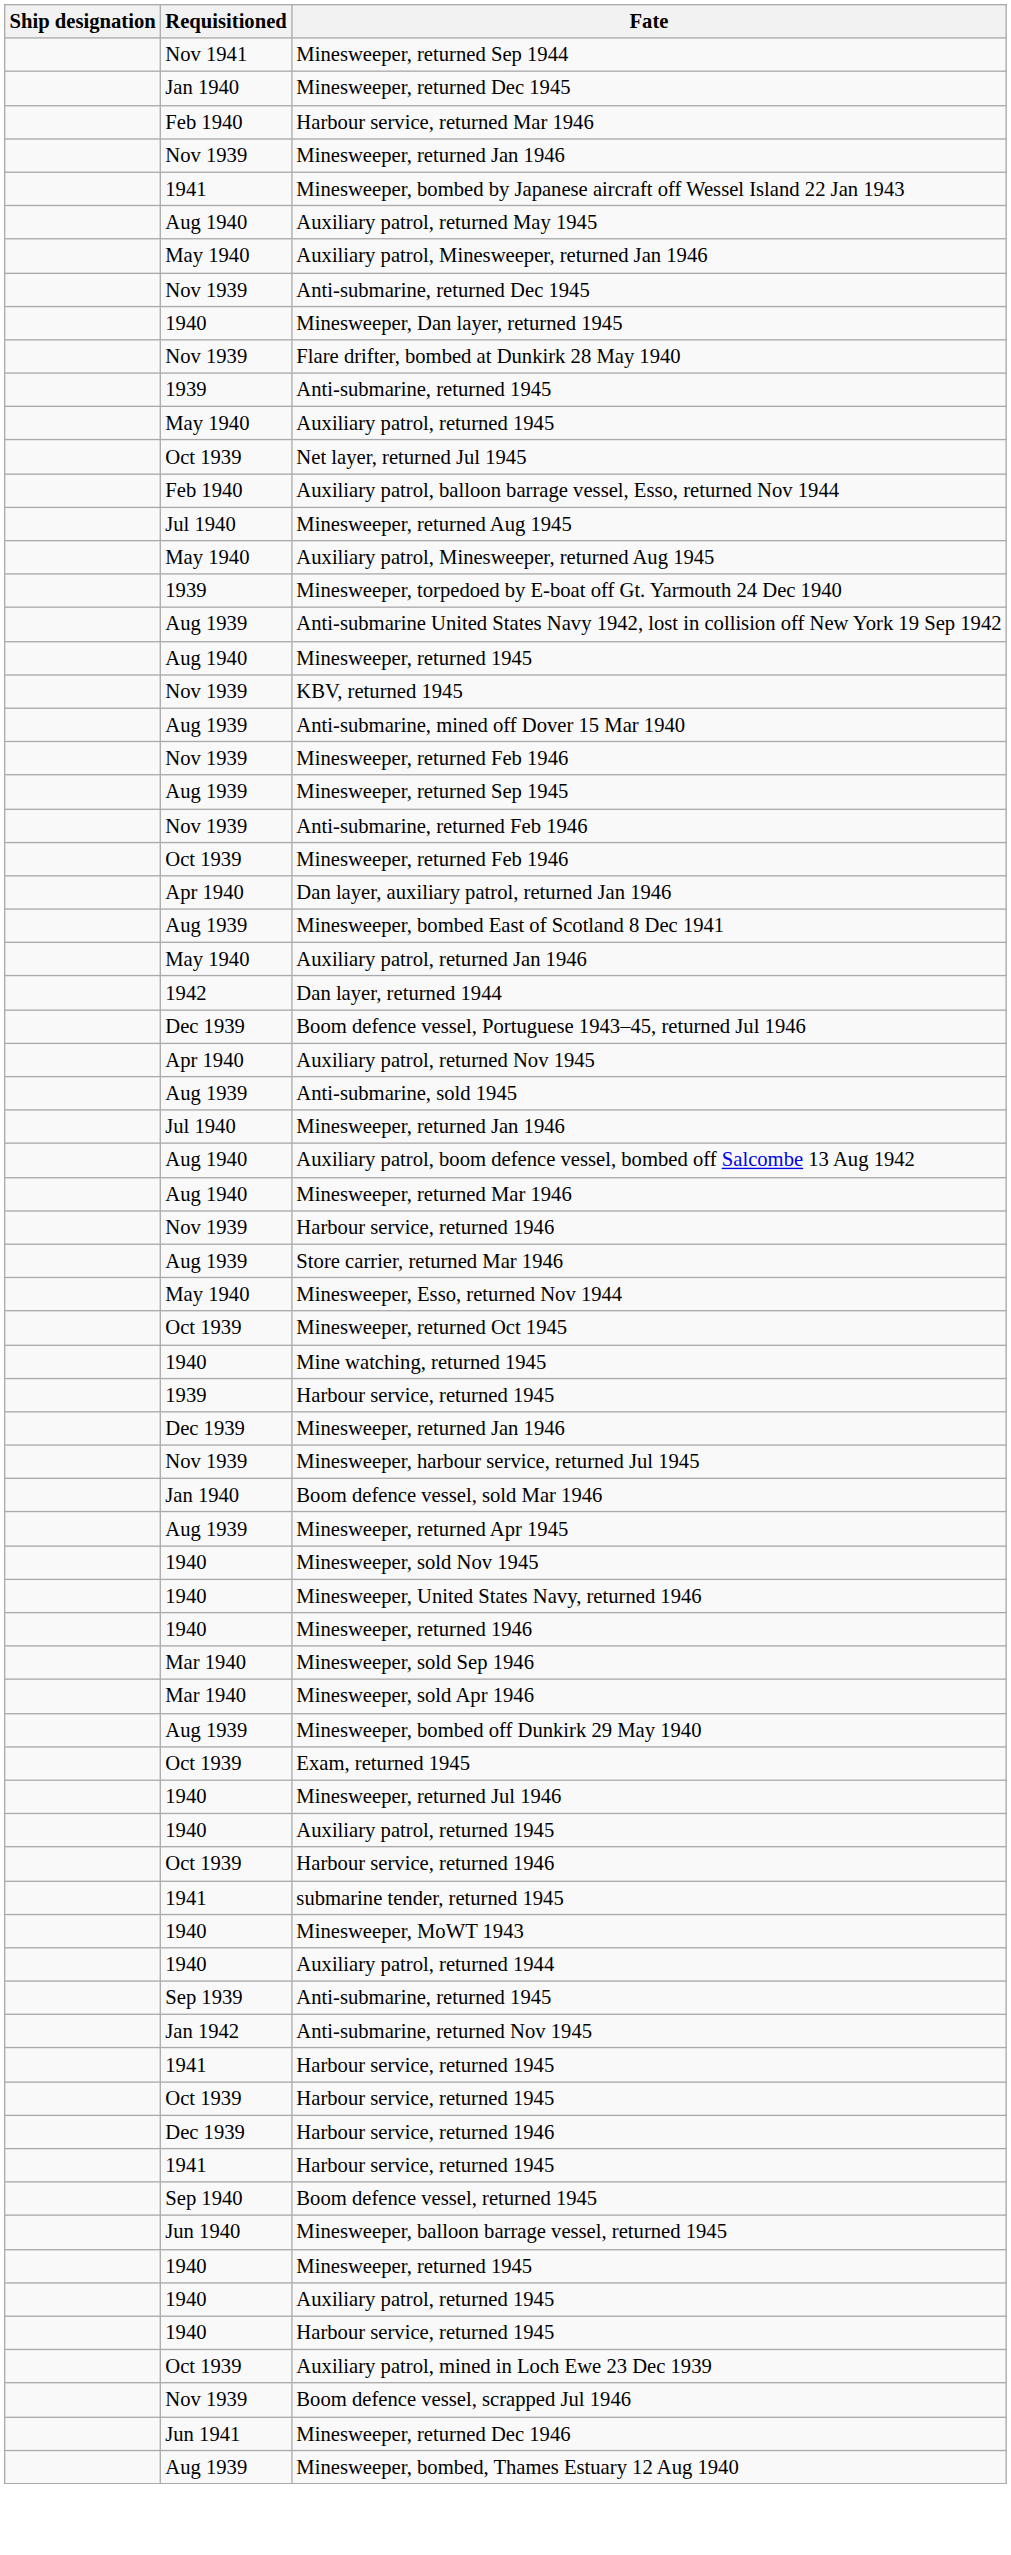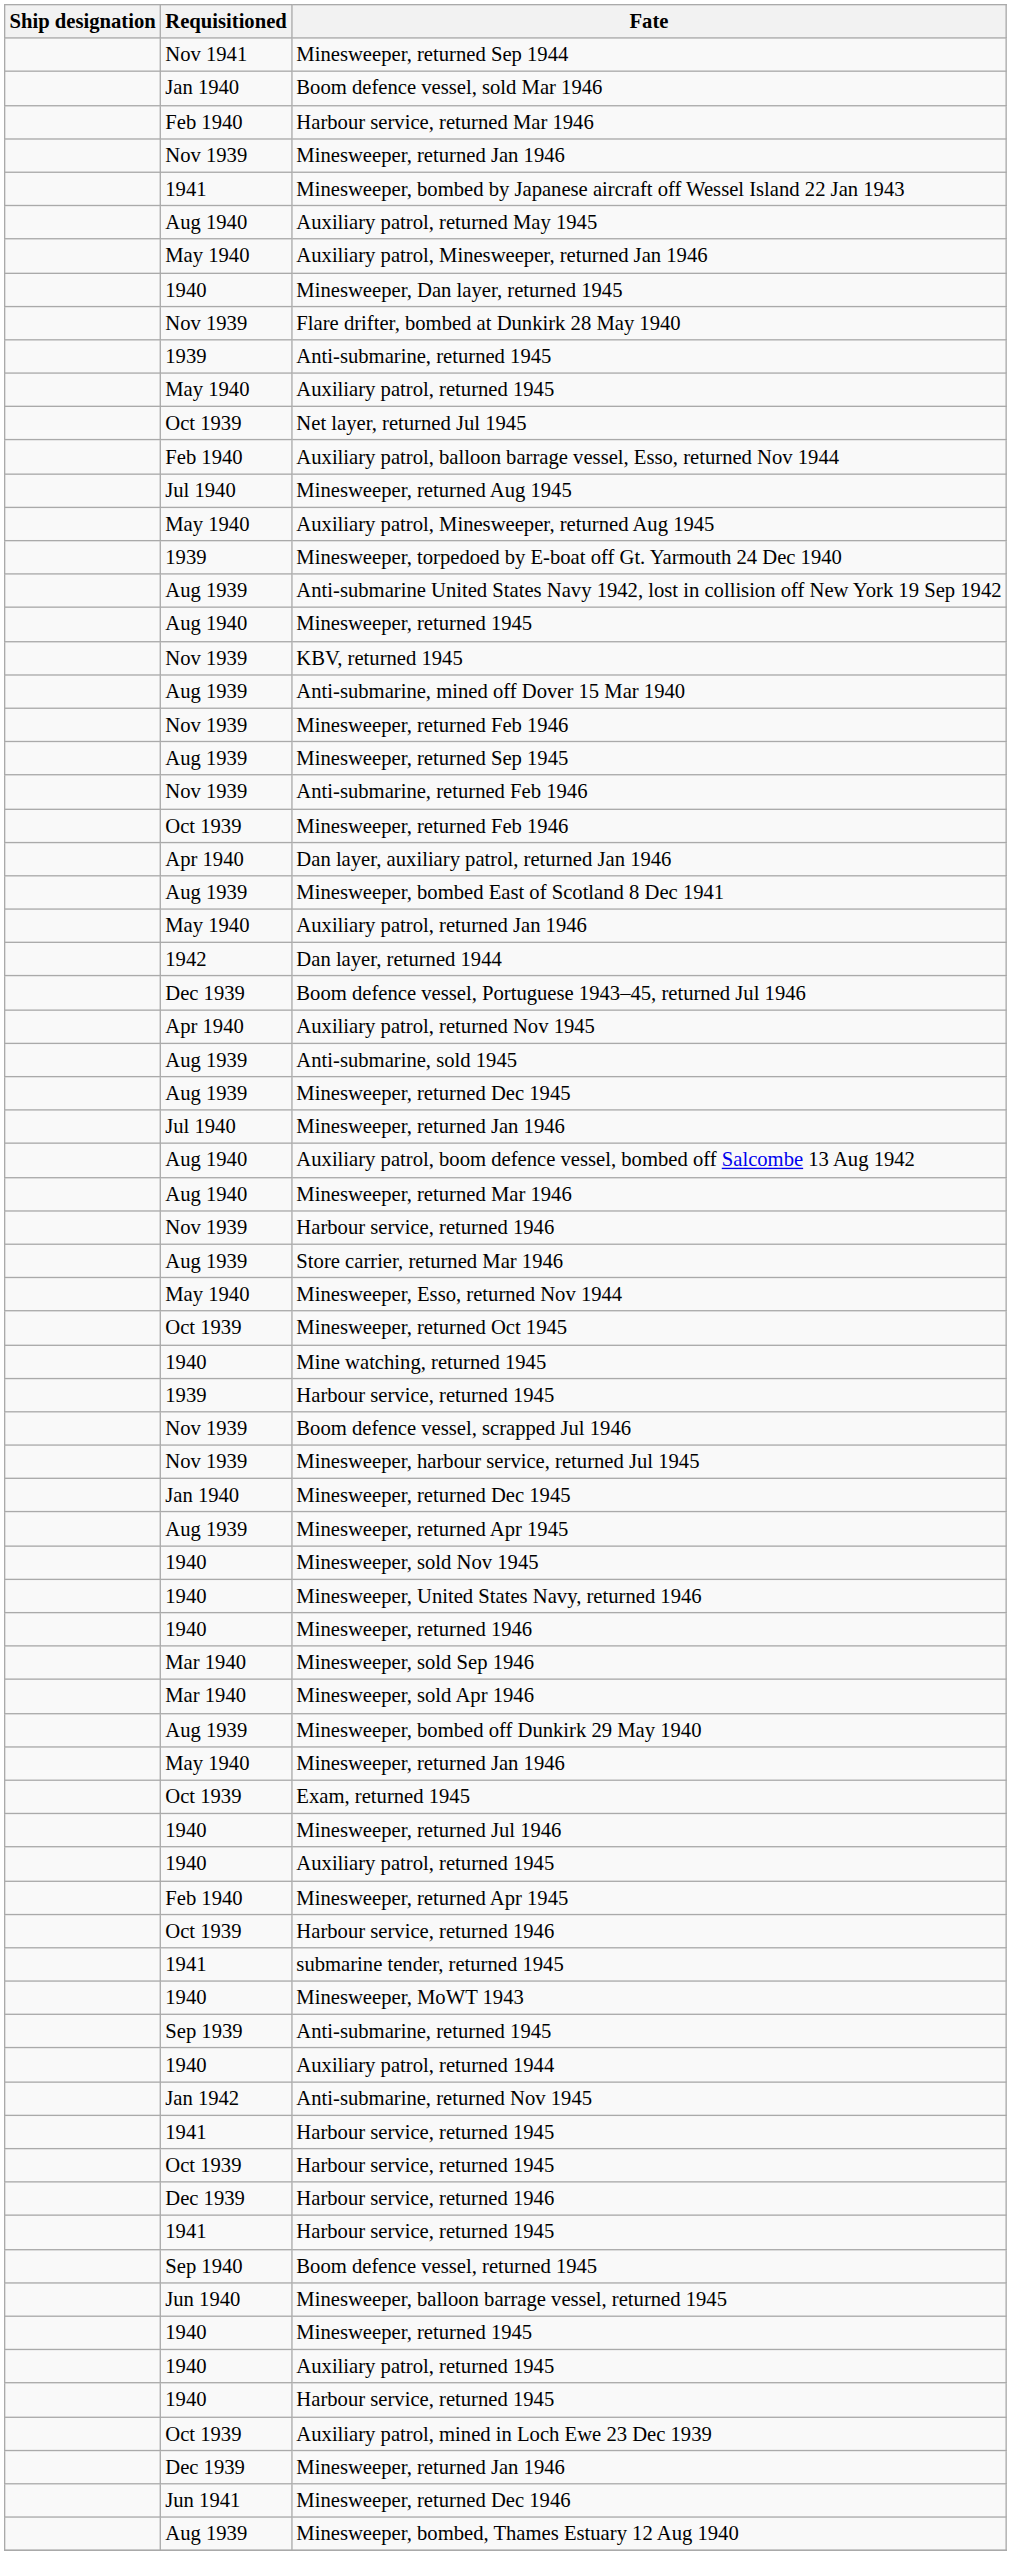rows swapped: Boom defence vessel, sold Mar 1946 <-> Jan 1940 / Minesweeper, returned Dec 1945
- row: Nov 1939 | Anti-submarine, returned Dec 1945
+ row: Aug 1939 | Minesweeper, returned Dec 1945
rows swapped: Boom defence vessel, scrapped Jul 1946 <-> Dec 1939 / Minesweeper, returned Jan 1946
+ row: May 1940 | Minesweeper, returned Jan 1946
+ row: Feb 1940 | Minesweeper, returned Apr 1945
rows swapped: Auxiliary patrol, returned 1944 <-> Sep 1939 / Anti-submarine, returned 1945
